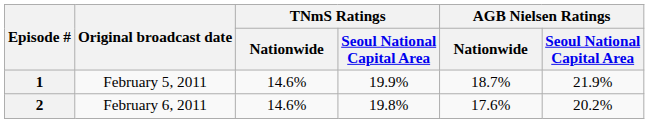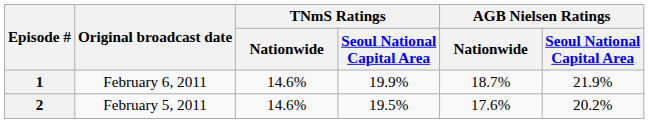1 | Original broadcast date: February 5, 2011 -> February 6, 2011
2 | Original broadcast date: February 6, 2011 -> February 5, 2011
2 | TNmS Ratings / Seoul National Capital Area: 19.8% -> 19.5%
